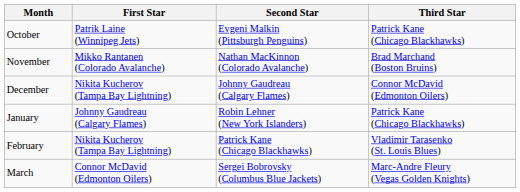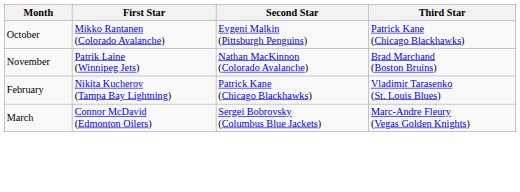October | First Star: Patrik Laine (Winnipeg Jets) -> Mikko Rantanen (Colorado Avalanche)
November | First Star: Mikko Rantanen (Colorado Avalanche) -> Patrik Laine (Winnipeg Jets)
- row: December | Nikita Kucherov (Tampa Bay Lightning) | Johnny Gaudreau (Calgary Flames) | Connor McDavid (Edmonton Oilers)
- row: January | Johnny Gaudreau (Calgary Flames) | Robin Lehner (New York Islanders) | Patrick Kane (Chicago Blackhawks)
